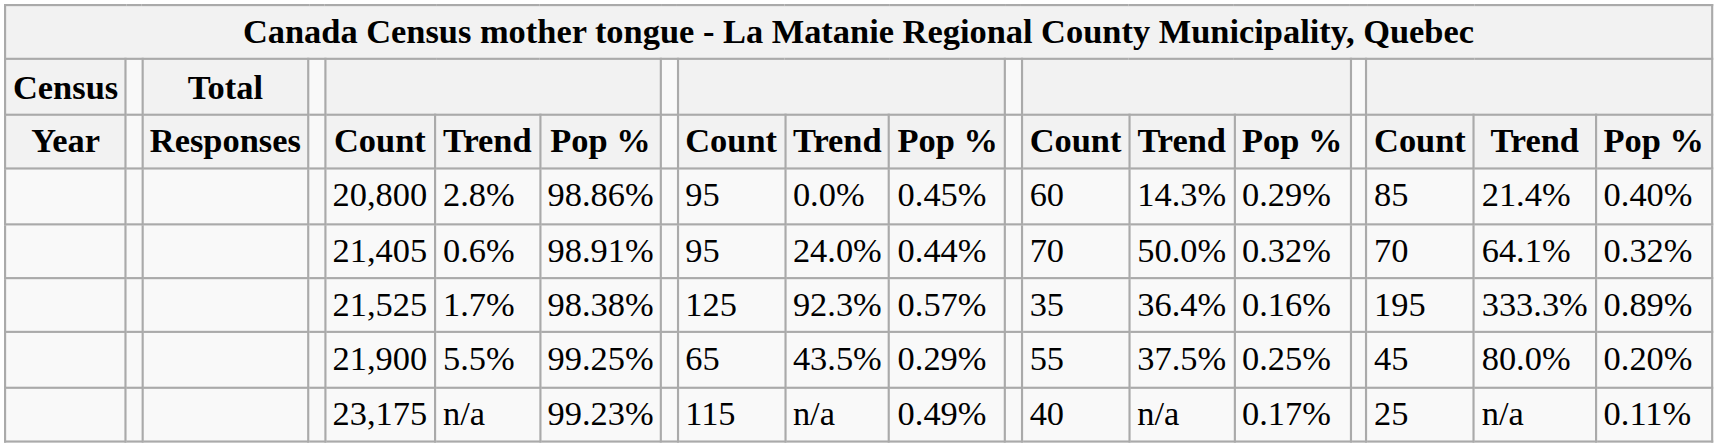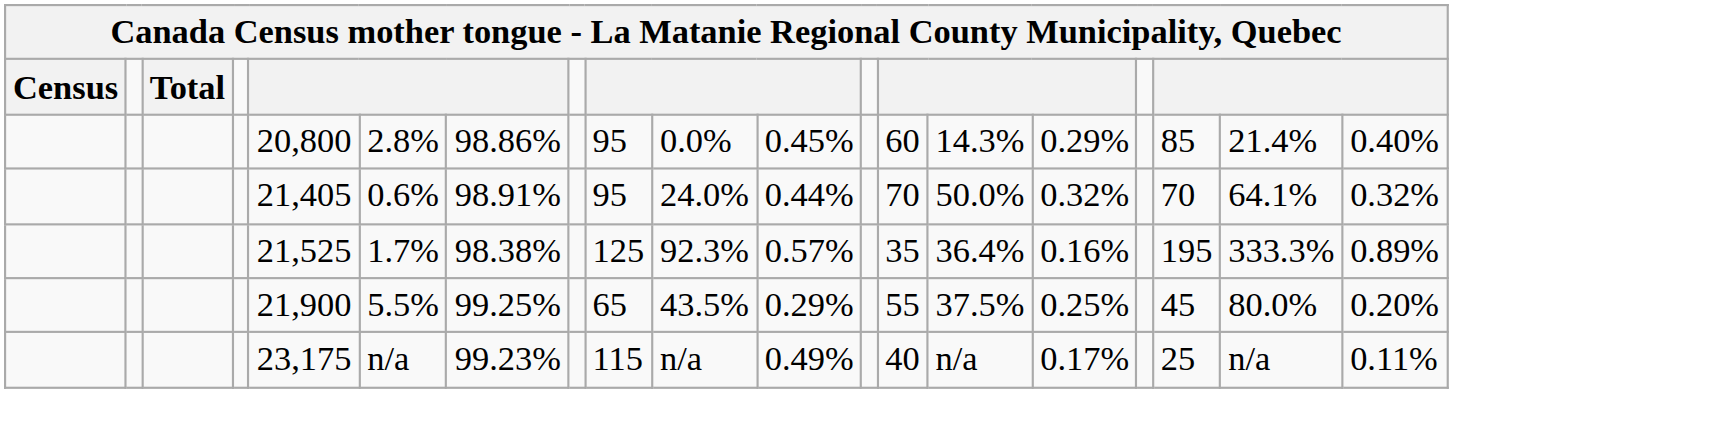- row: Year | Responses | Count | Trend | Pop % | Count | Trend | Pop % | Count | Trend | Pop % | Count | Trend | Pop %
